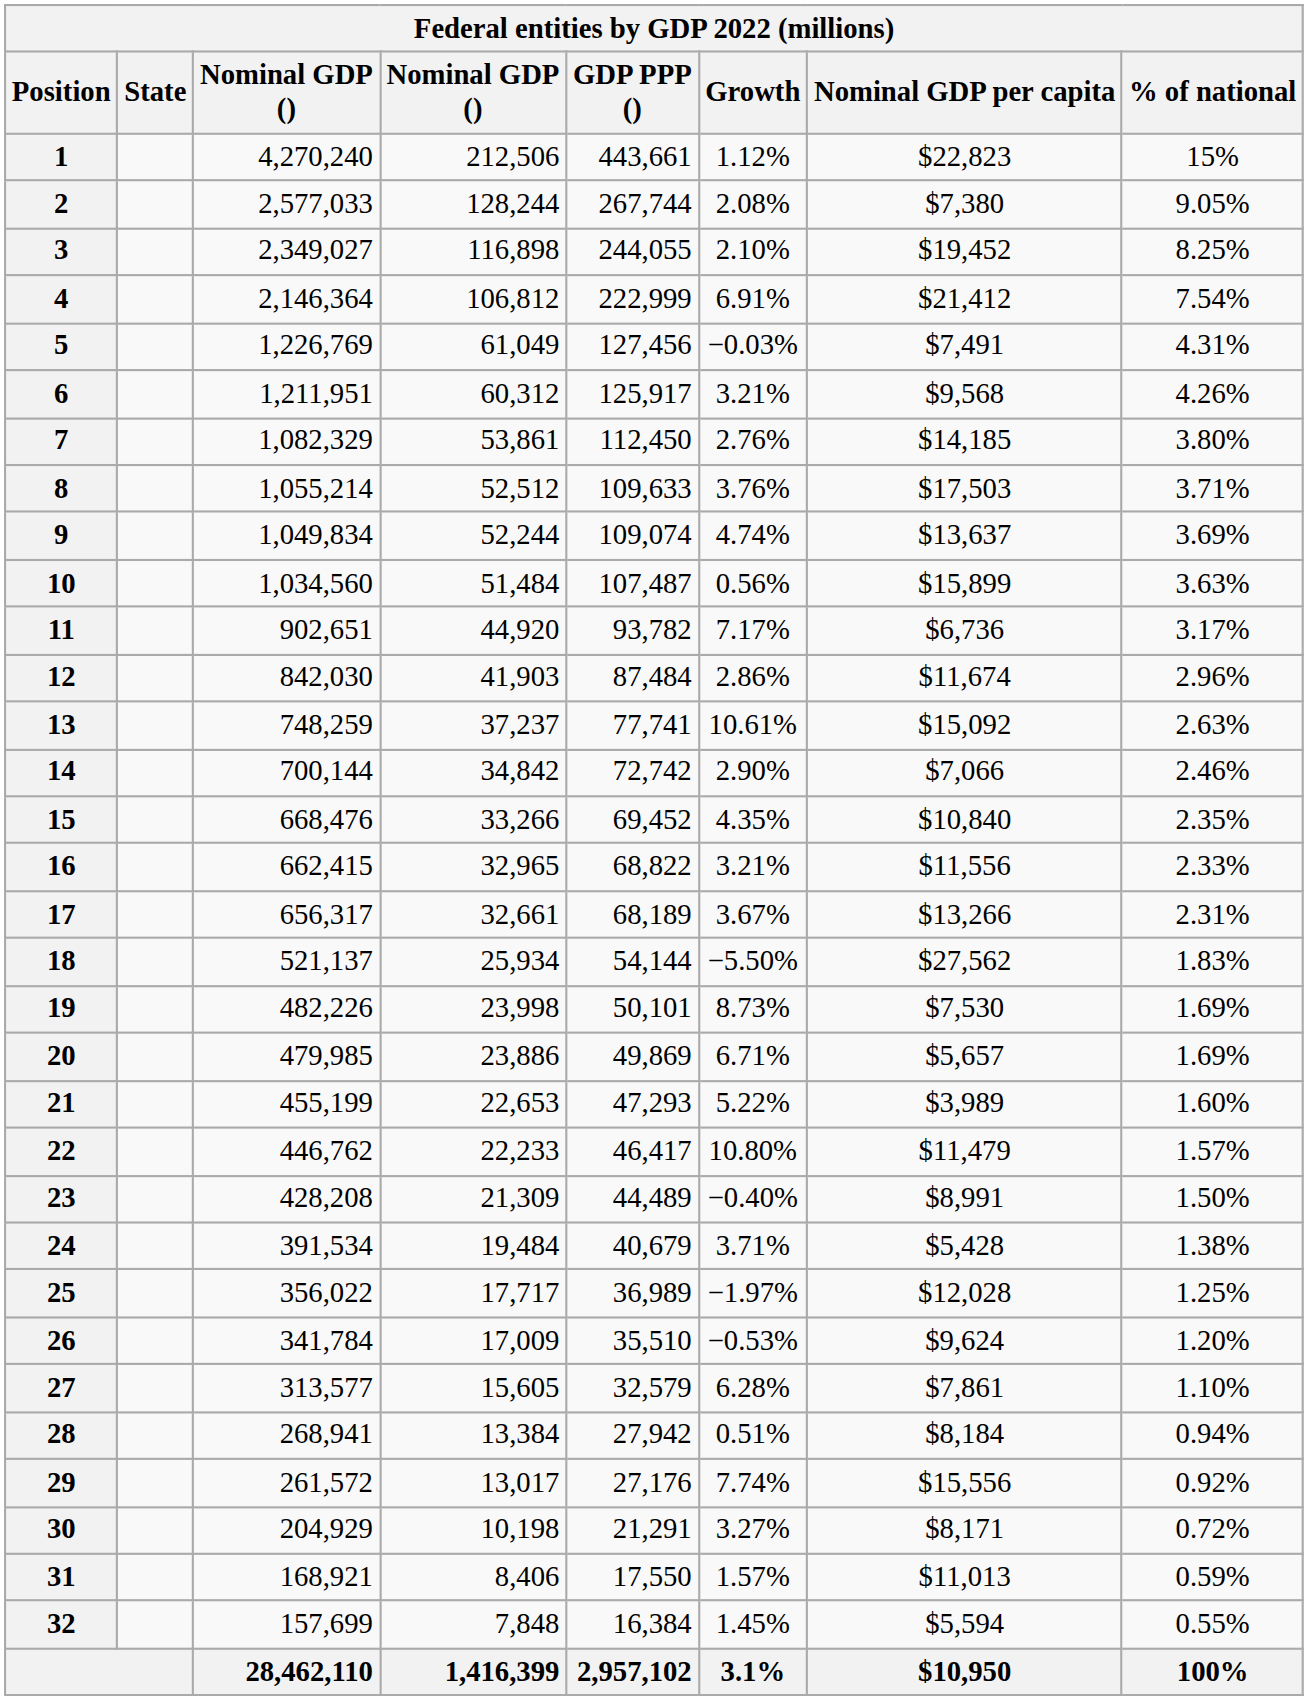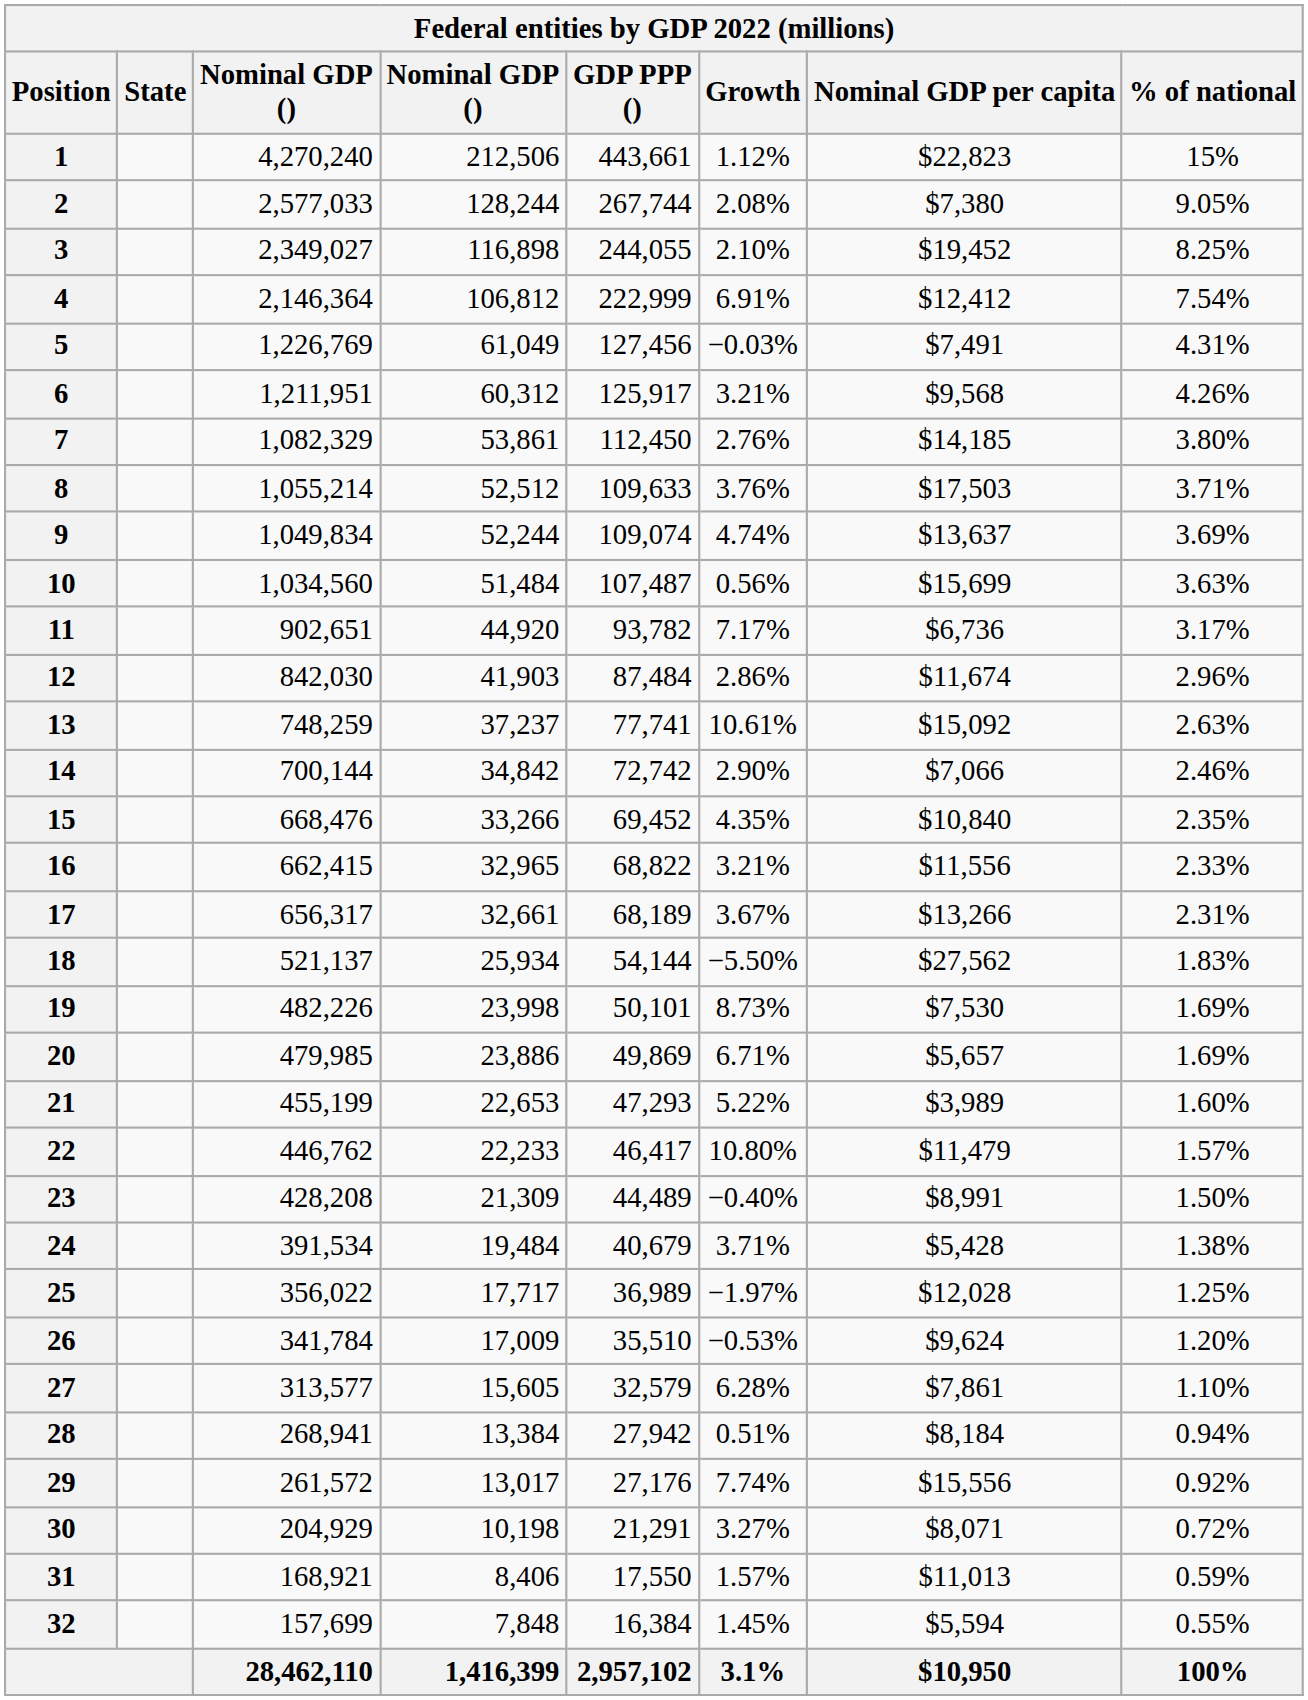4 | Nominal GDP per capita: $21,412 -> $12,412
10 | Nominal GDP per capita: $15,899 -> $15,699
30 | Nominal GDP per capita: $8,171 -> $8,071
